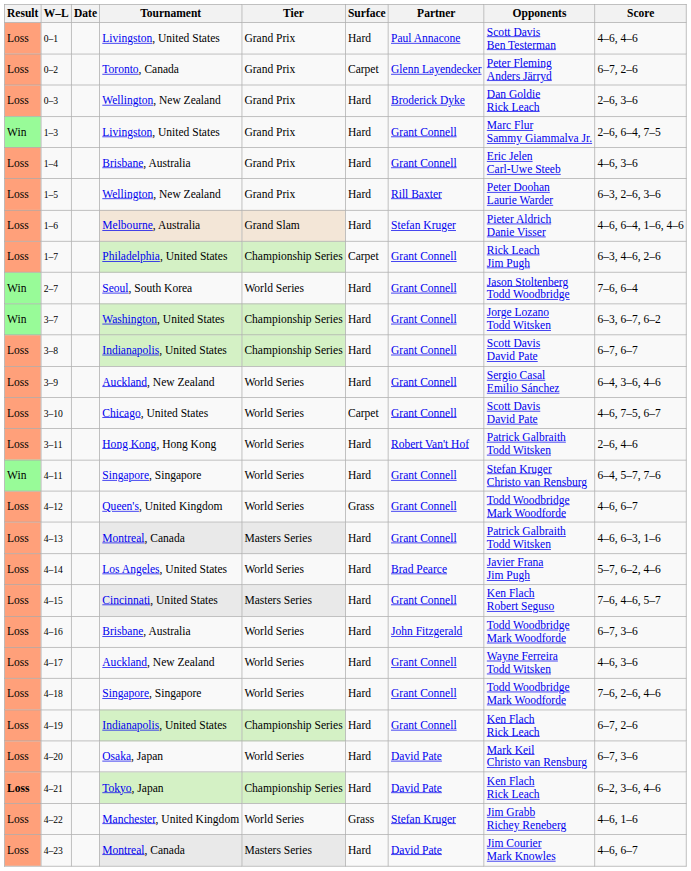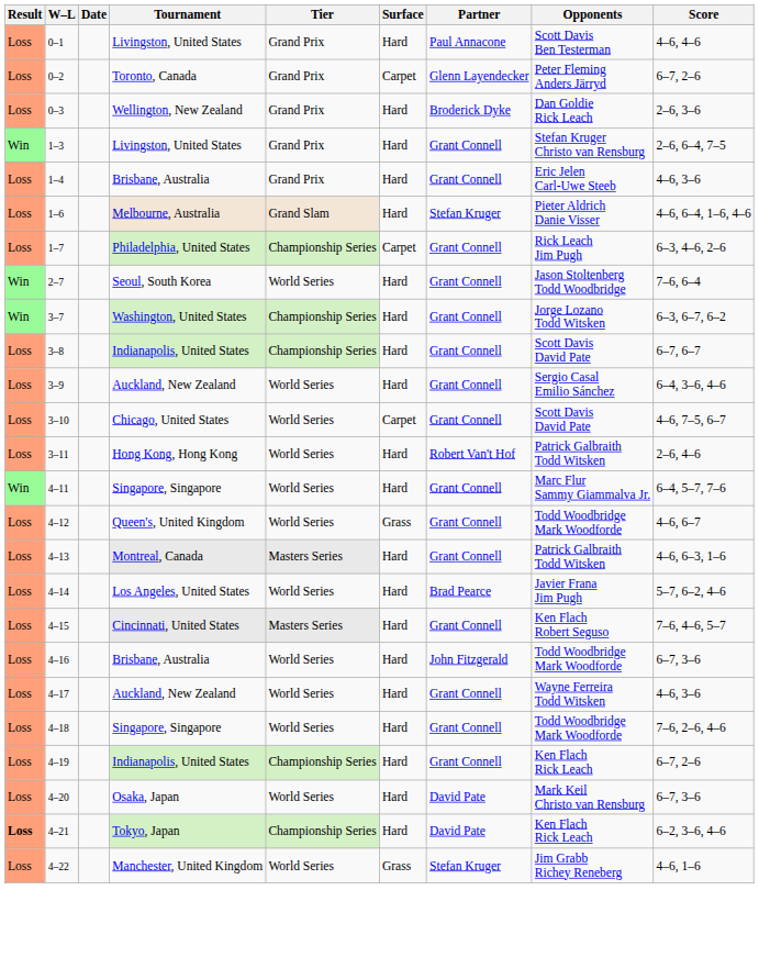1–3 | Opponents: Marc Flur Sammy Giammalva Jr. -> Stefan Kruger Christo van Rensburg
- row: Loss | 1–5 | Wellington, New Zealand | Grand Prix | Hard | Rill Baxter | Peter Doohan Laurie Warder | 6–3, 2–6, 3–6
4–11 | Opponents: Stefan Kruger Christo van Rensburg -> Marc Flur Sammy Giammalva Jr.
- row: Loss | 4–23 | Montreal, Canada | Masters Series | Hard | David Pate | Jim Courier Mark Knowles | 4–6, 6–7
